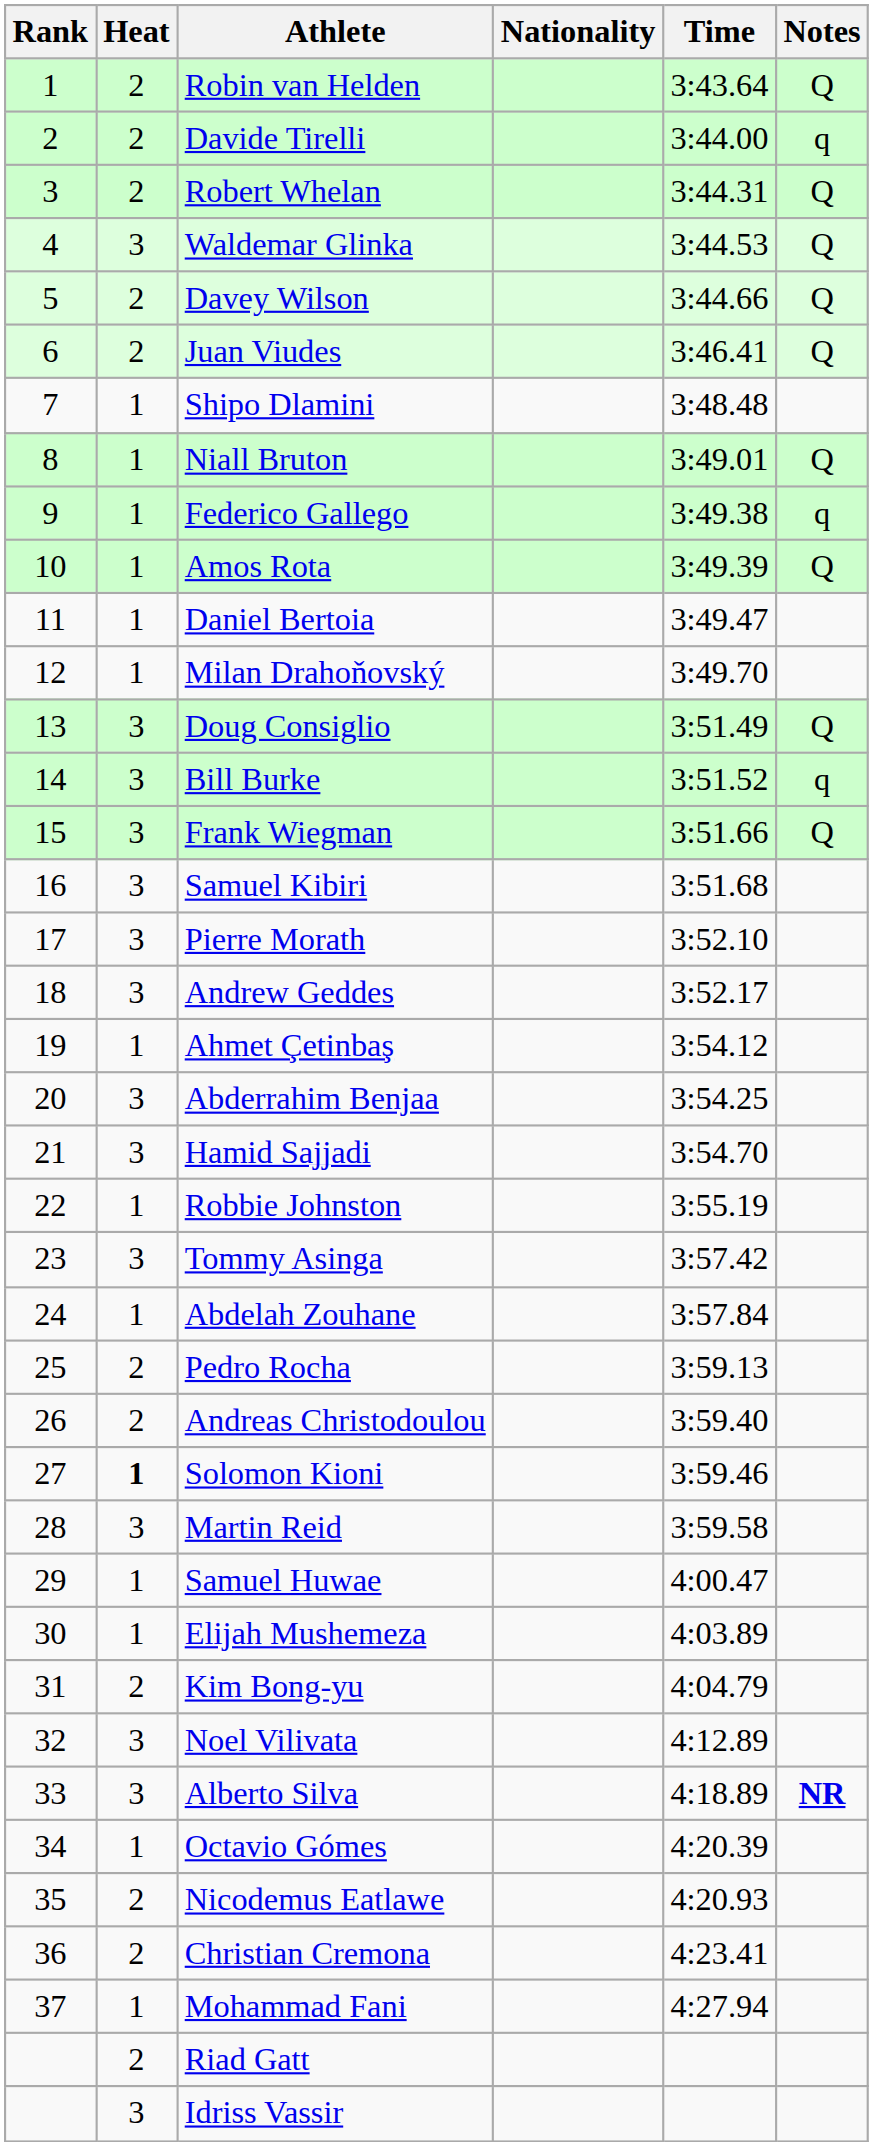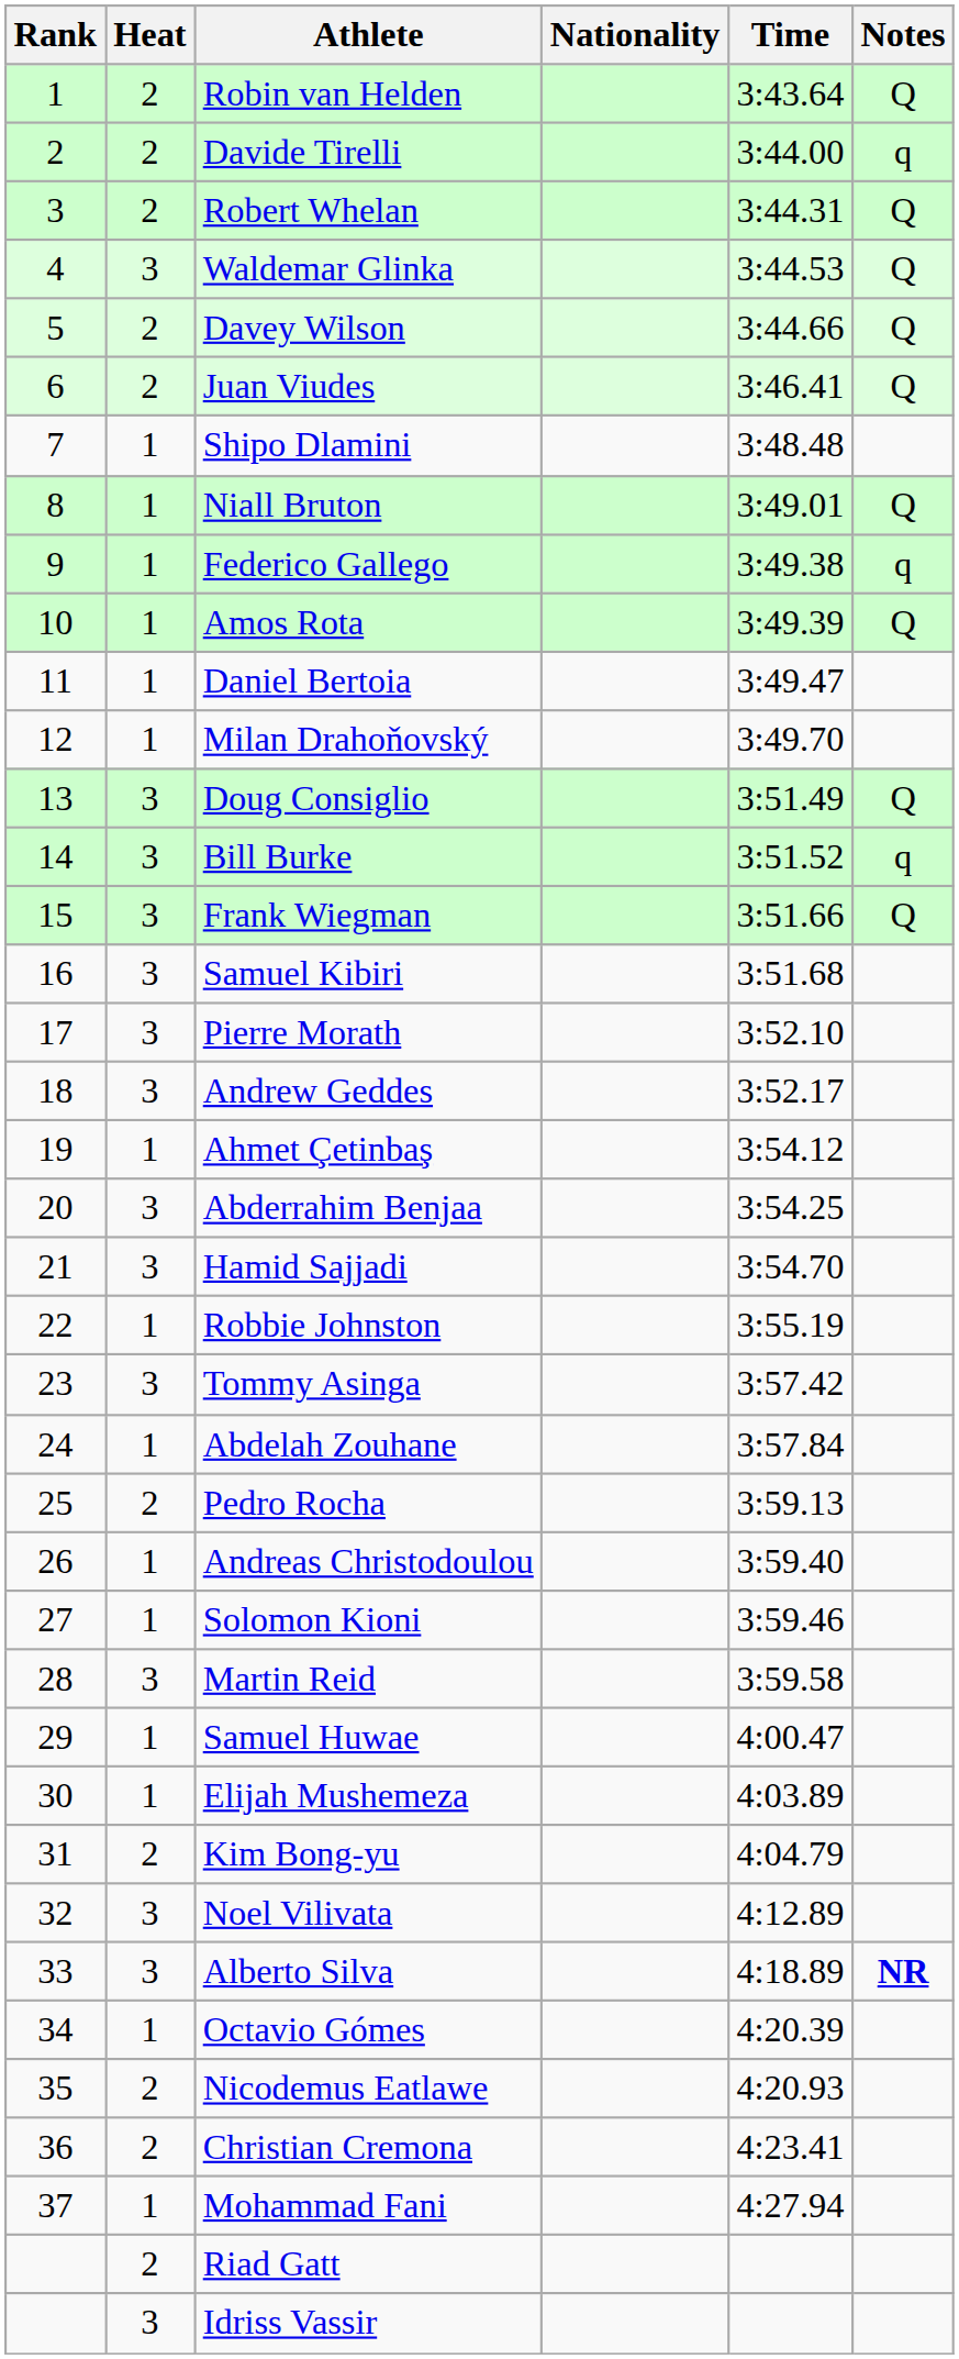Andreas Christodoulou | Heat: 2 -> 1
Solomon Kioni | Heat: bold -> normal
